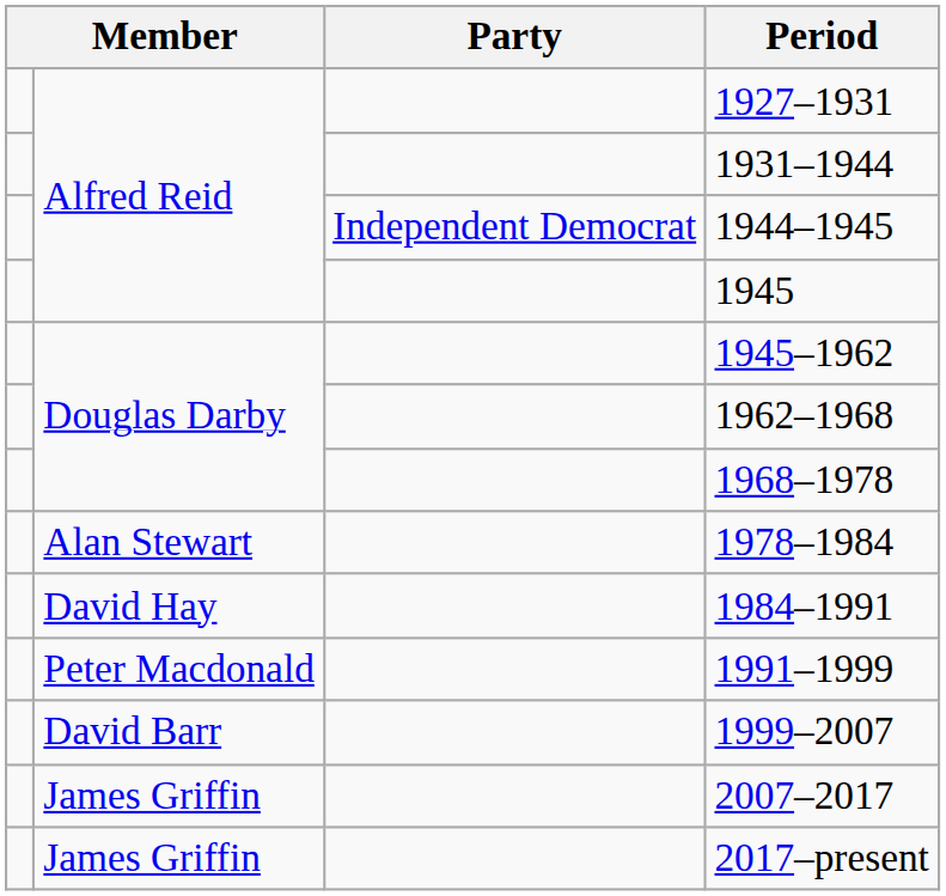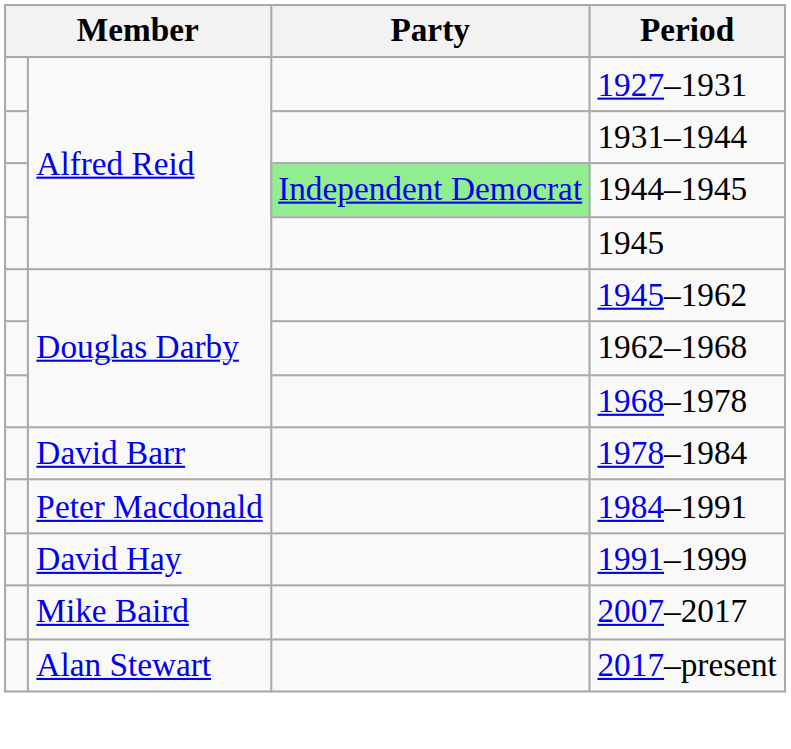1944–1945 | Party: no background -> lightgreen background
1978–1984 | column 2: Alan Stewart -> David Barr
1984–1991 | column 2: David Hay -> Peter Macdonald
1991–1999 | column 2: Peter Macdonald -> David Hay
- row: David Barr | 1999–2007
2007–2017 | column 2: James Griffin -> Mike Baird
2017–present | column 2: James Griffin -> Alan Stewart
